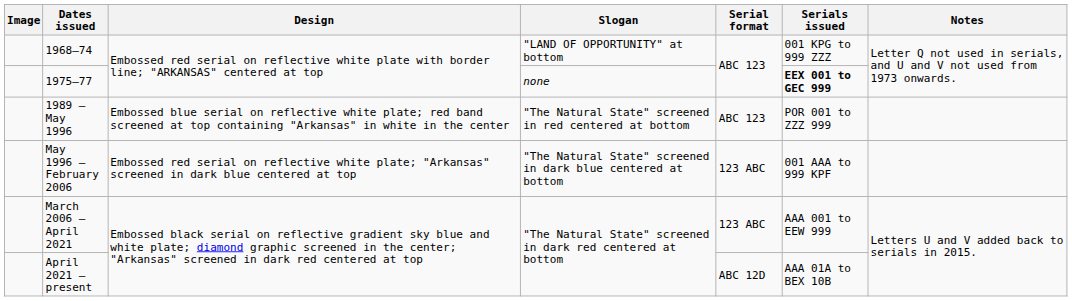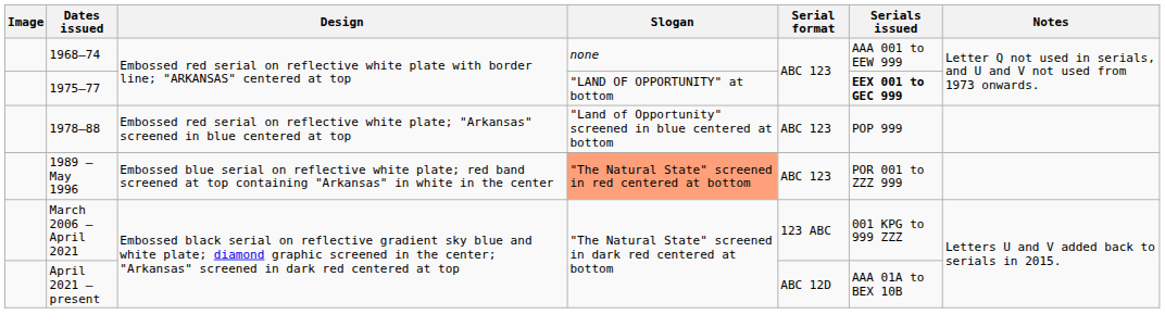1968–74 | Slogan: "LAND OF OPPORTUNITY" at bottom -> none
1968–74 | Serials issued: 001 KPG to 999 ZZZ -> AAA 001 to EEW 999
1975–77 | Slogan: none -> "LAND OF OPPORTUNITY" at bottom
+ row: 1978–88 | Embossed red serial on reflective white plate; "Arkansas" screened in blue centered at top | "Land of Opportunity" screened in blue centered at bottom | ABC 123 | POP 999
1989 – May 1996 | Slogan: no background -> lightsalmon background
- row: May 1996 – February 2006 | Embossed red serial on reflective white plate; "Arkansas" screened in dark blue centered at top | "The Natural State" screened in dark blue centered at bottom | 123 ABC | 001 AAA to 999 KPF
March 2006 – April 2021 | Serials issued: AAA 001 to EEW 999 -> 001 KPG to 999 ZZZ
